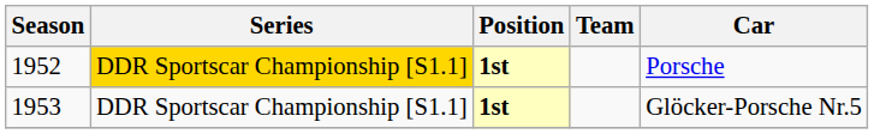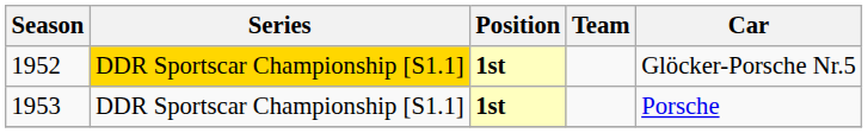1952 | Car: Porsche -> Glöcker-Porsche Nr.5
1953 | Car: Glöcker-Porsche Nr.5 -> Porsche
